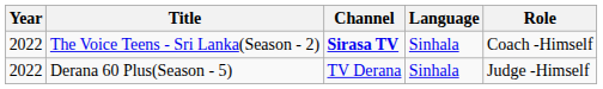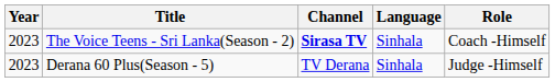The Voice Teens - Sri Lanka(Season - 2) | Year: 2022 -> 2023
Derana 60 Plus(Season - 5) | Year: 2022 -> 2023
